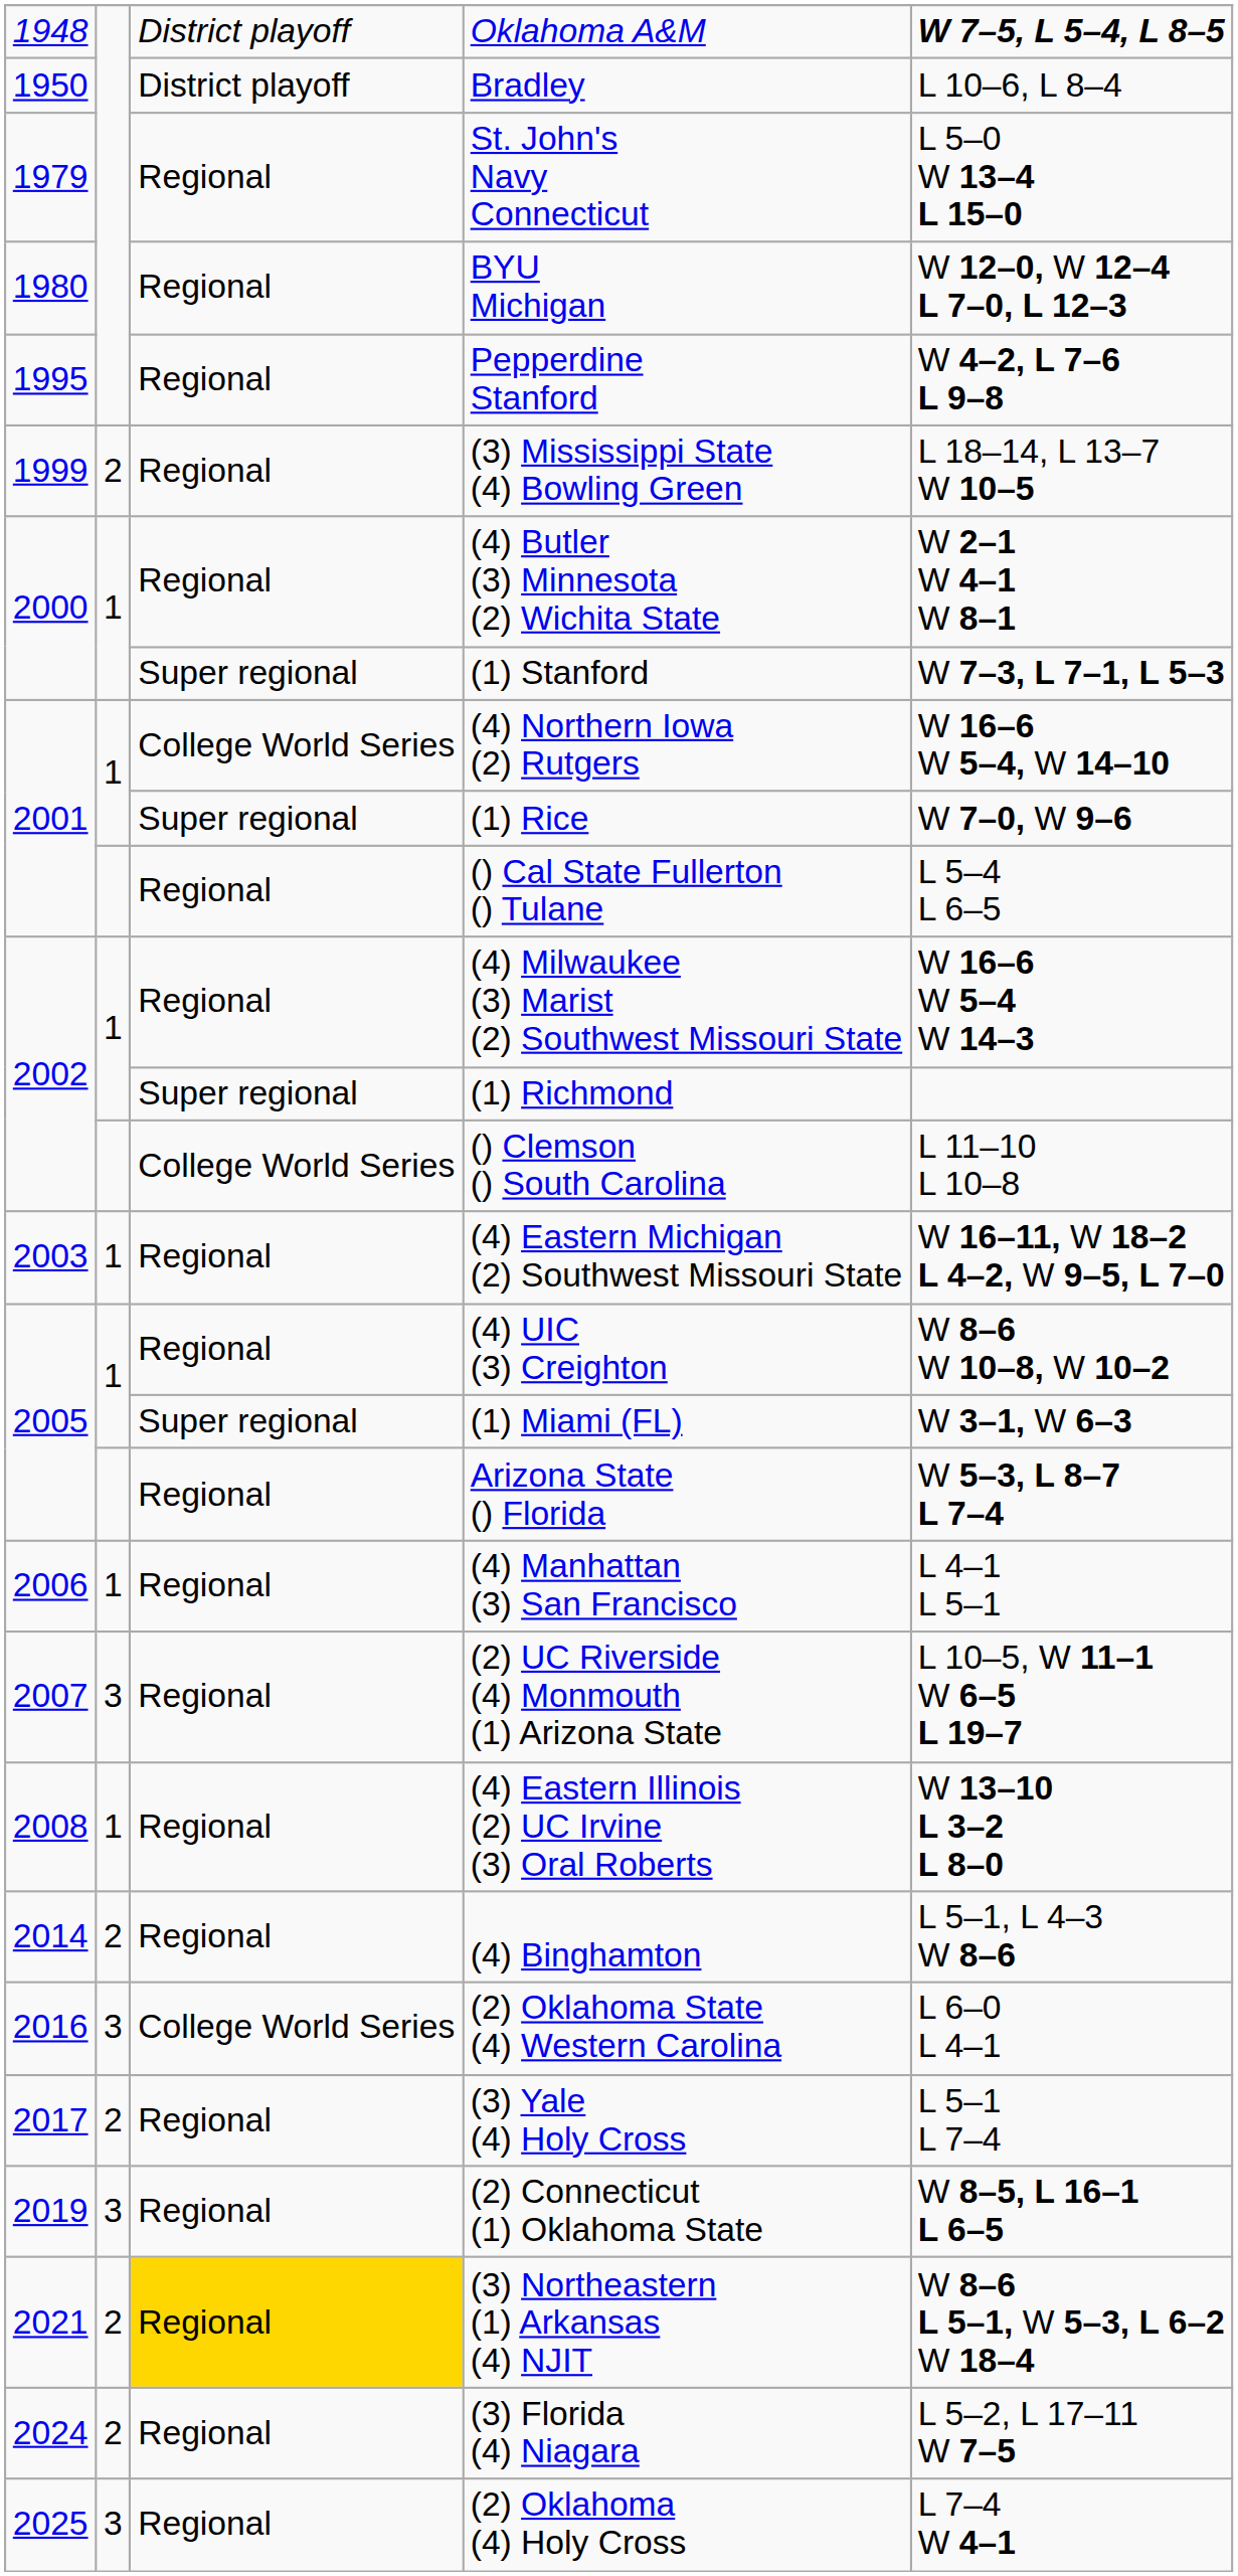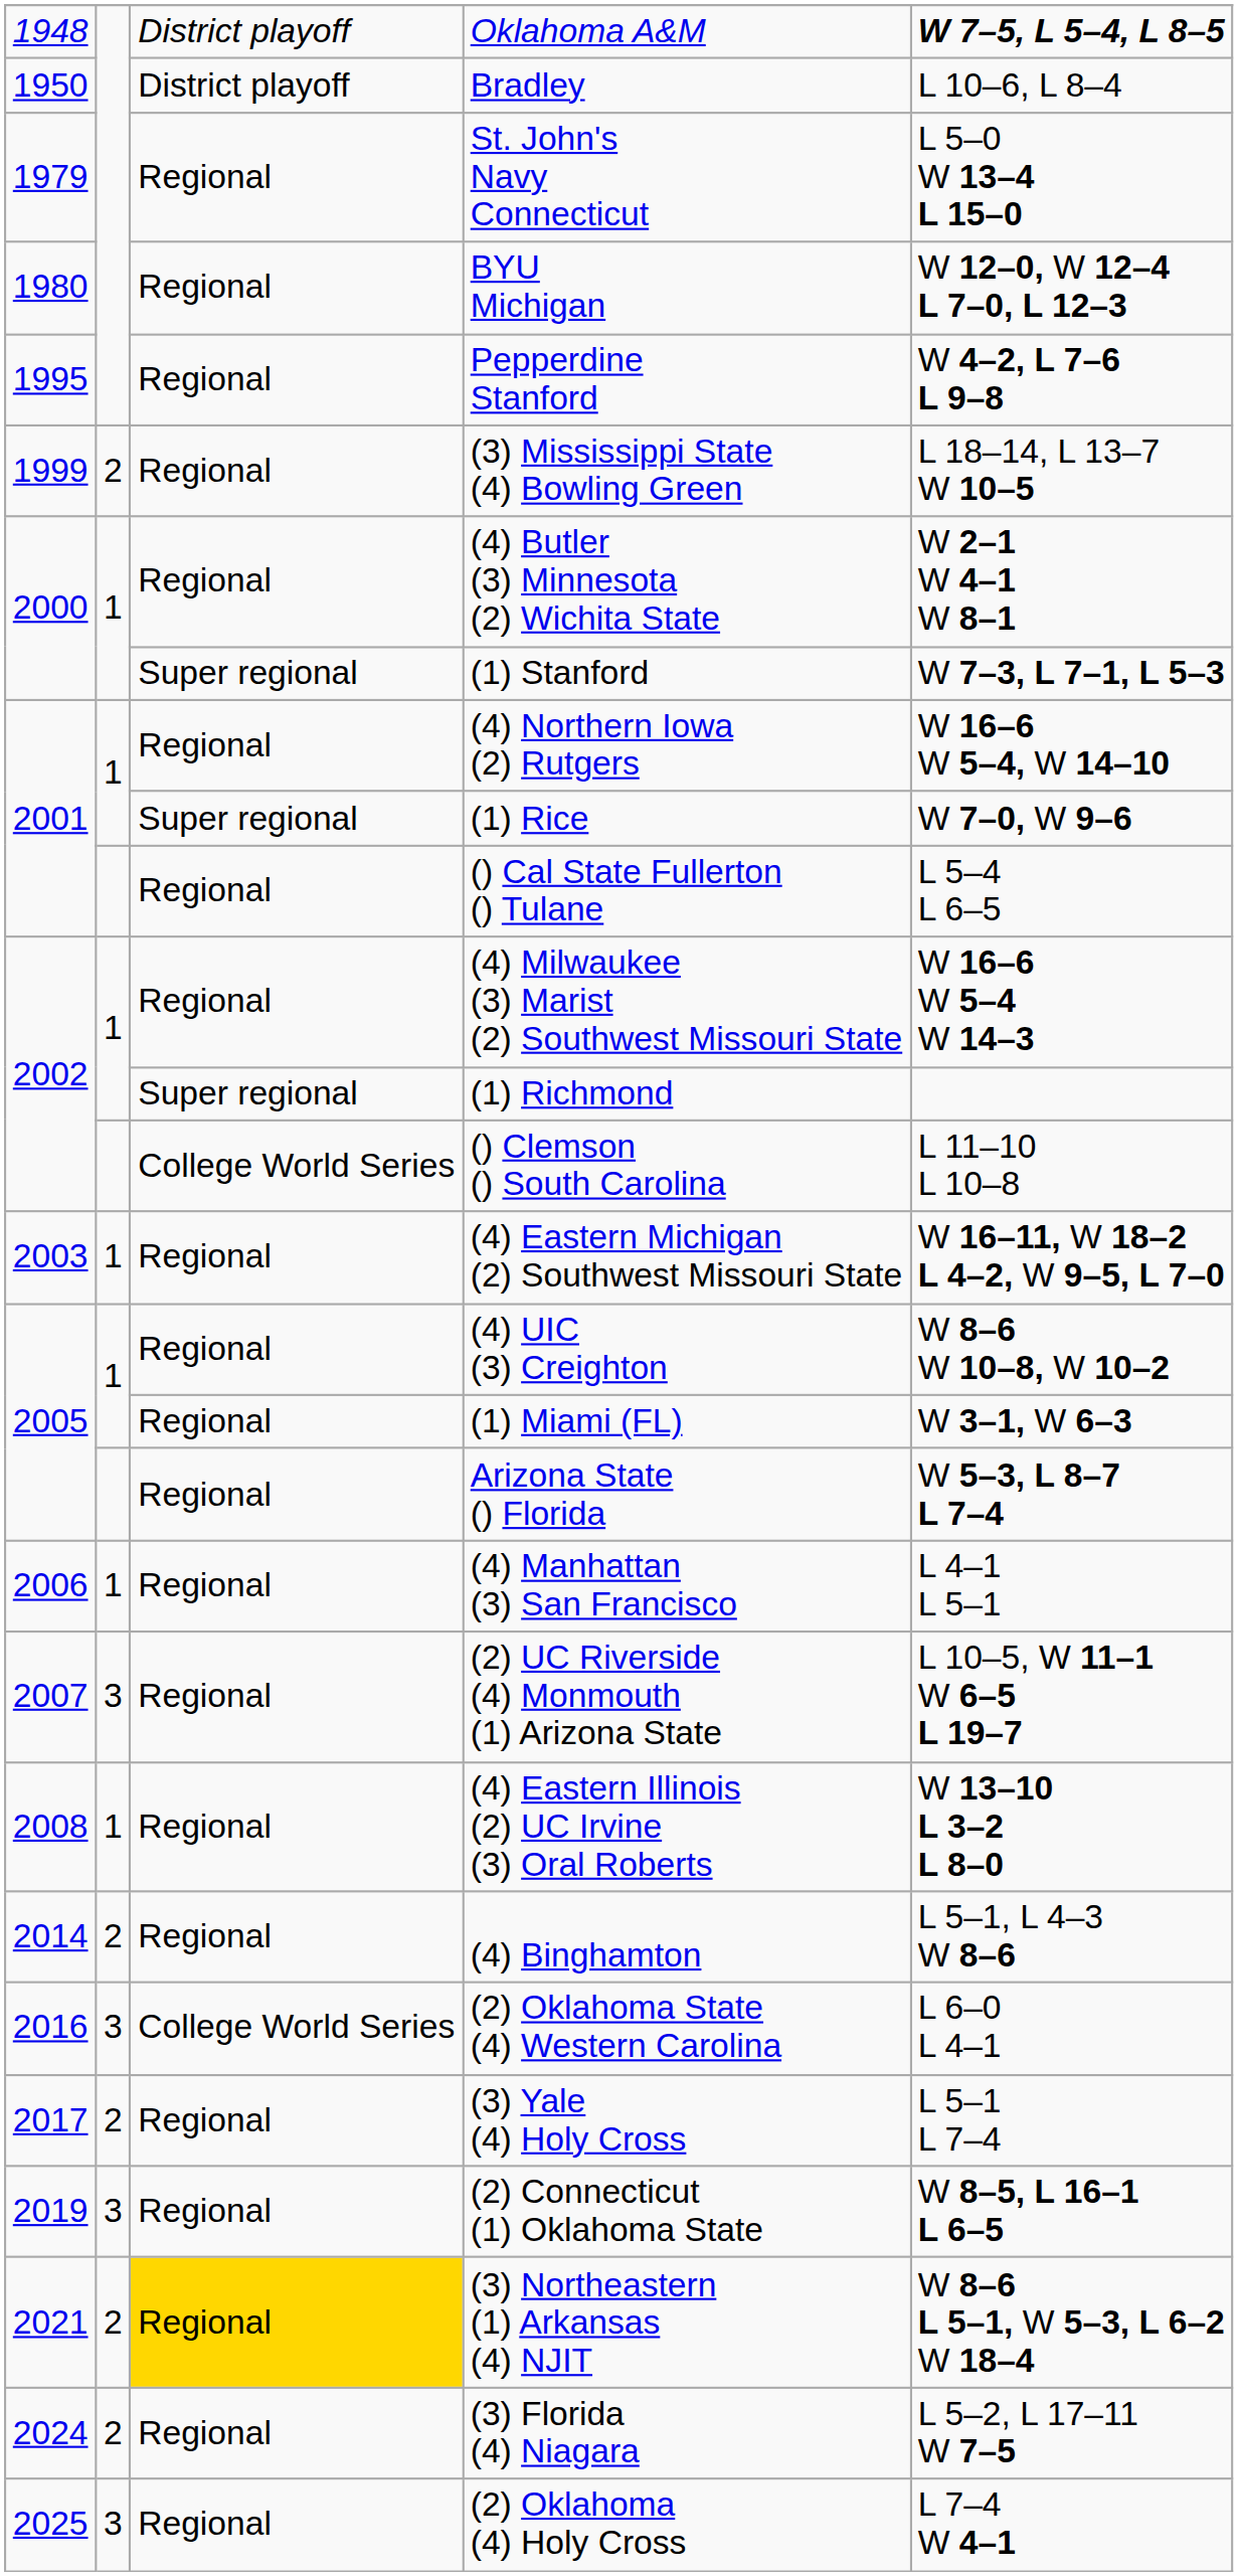(4) Northern Iowa (2) Rutgers | column 3: College World Series -> Regional
(1) Miami (FL) | column 3: Super regional -> Regional
